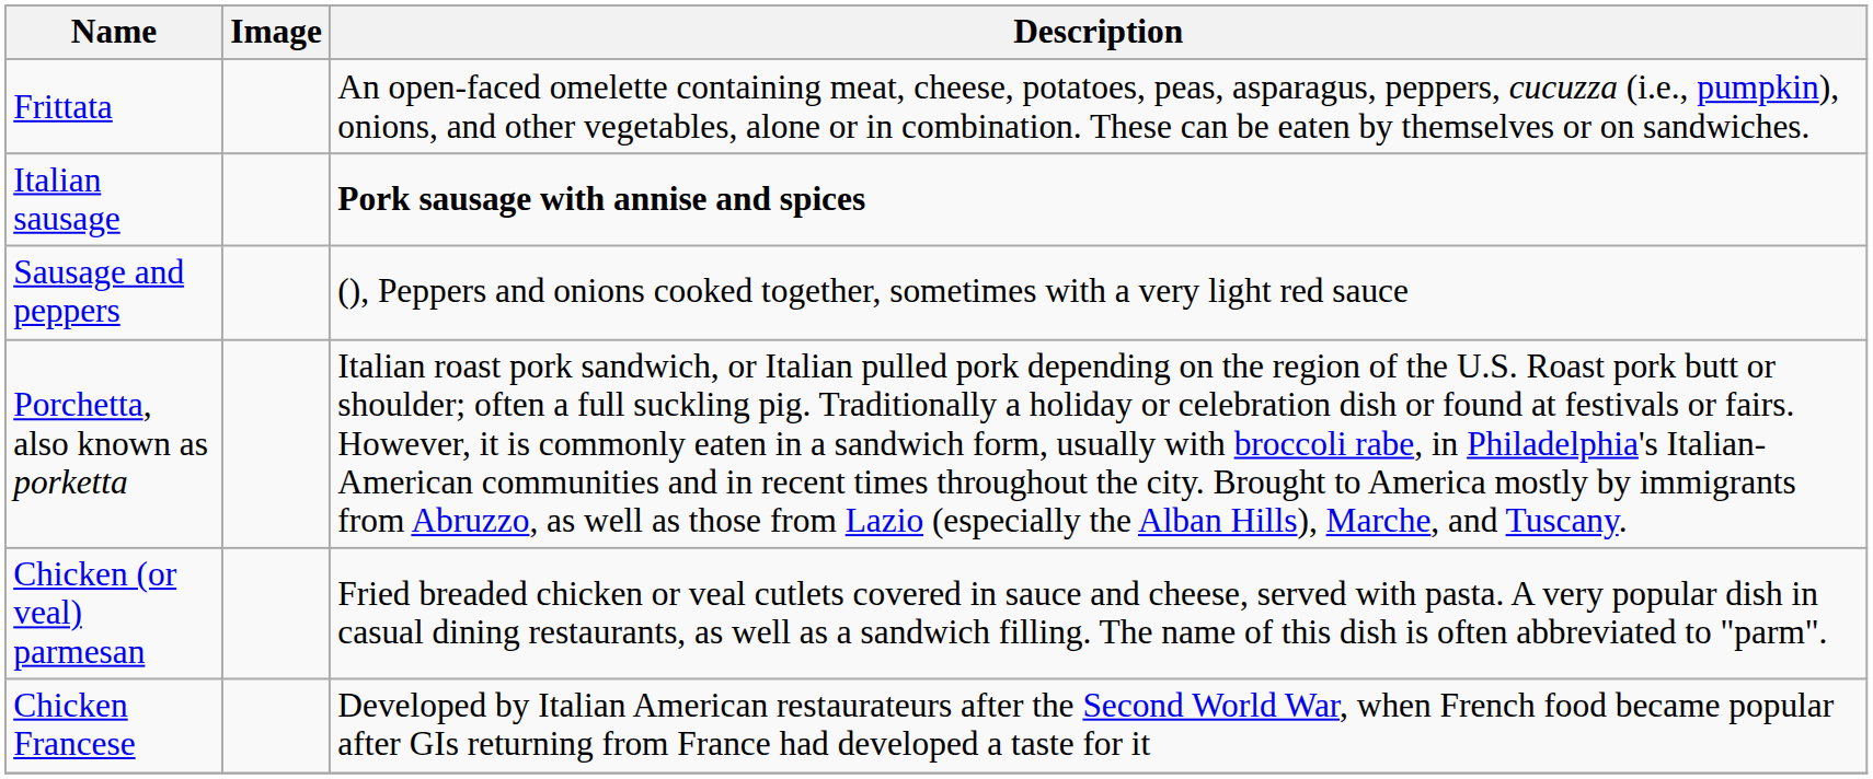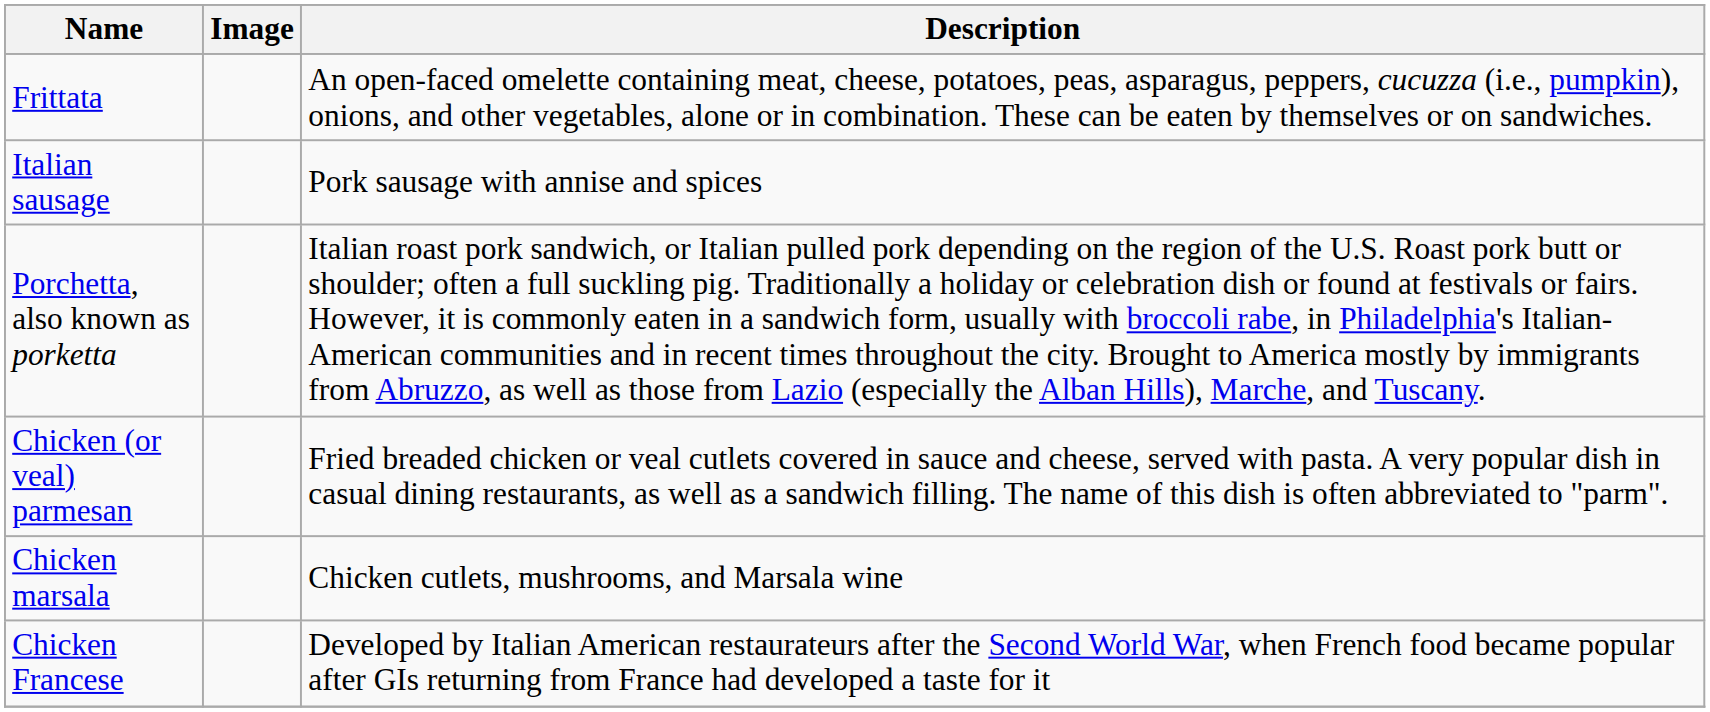Italian sausage | Description: bold -> normal
- row: Sausage and peppers | (), Peppers and onions cooked together, sometimes with a very light red sauce
+ row: Chicken marsala | Chicken cutlets, mushrooms, and Marsala wine
